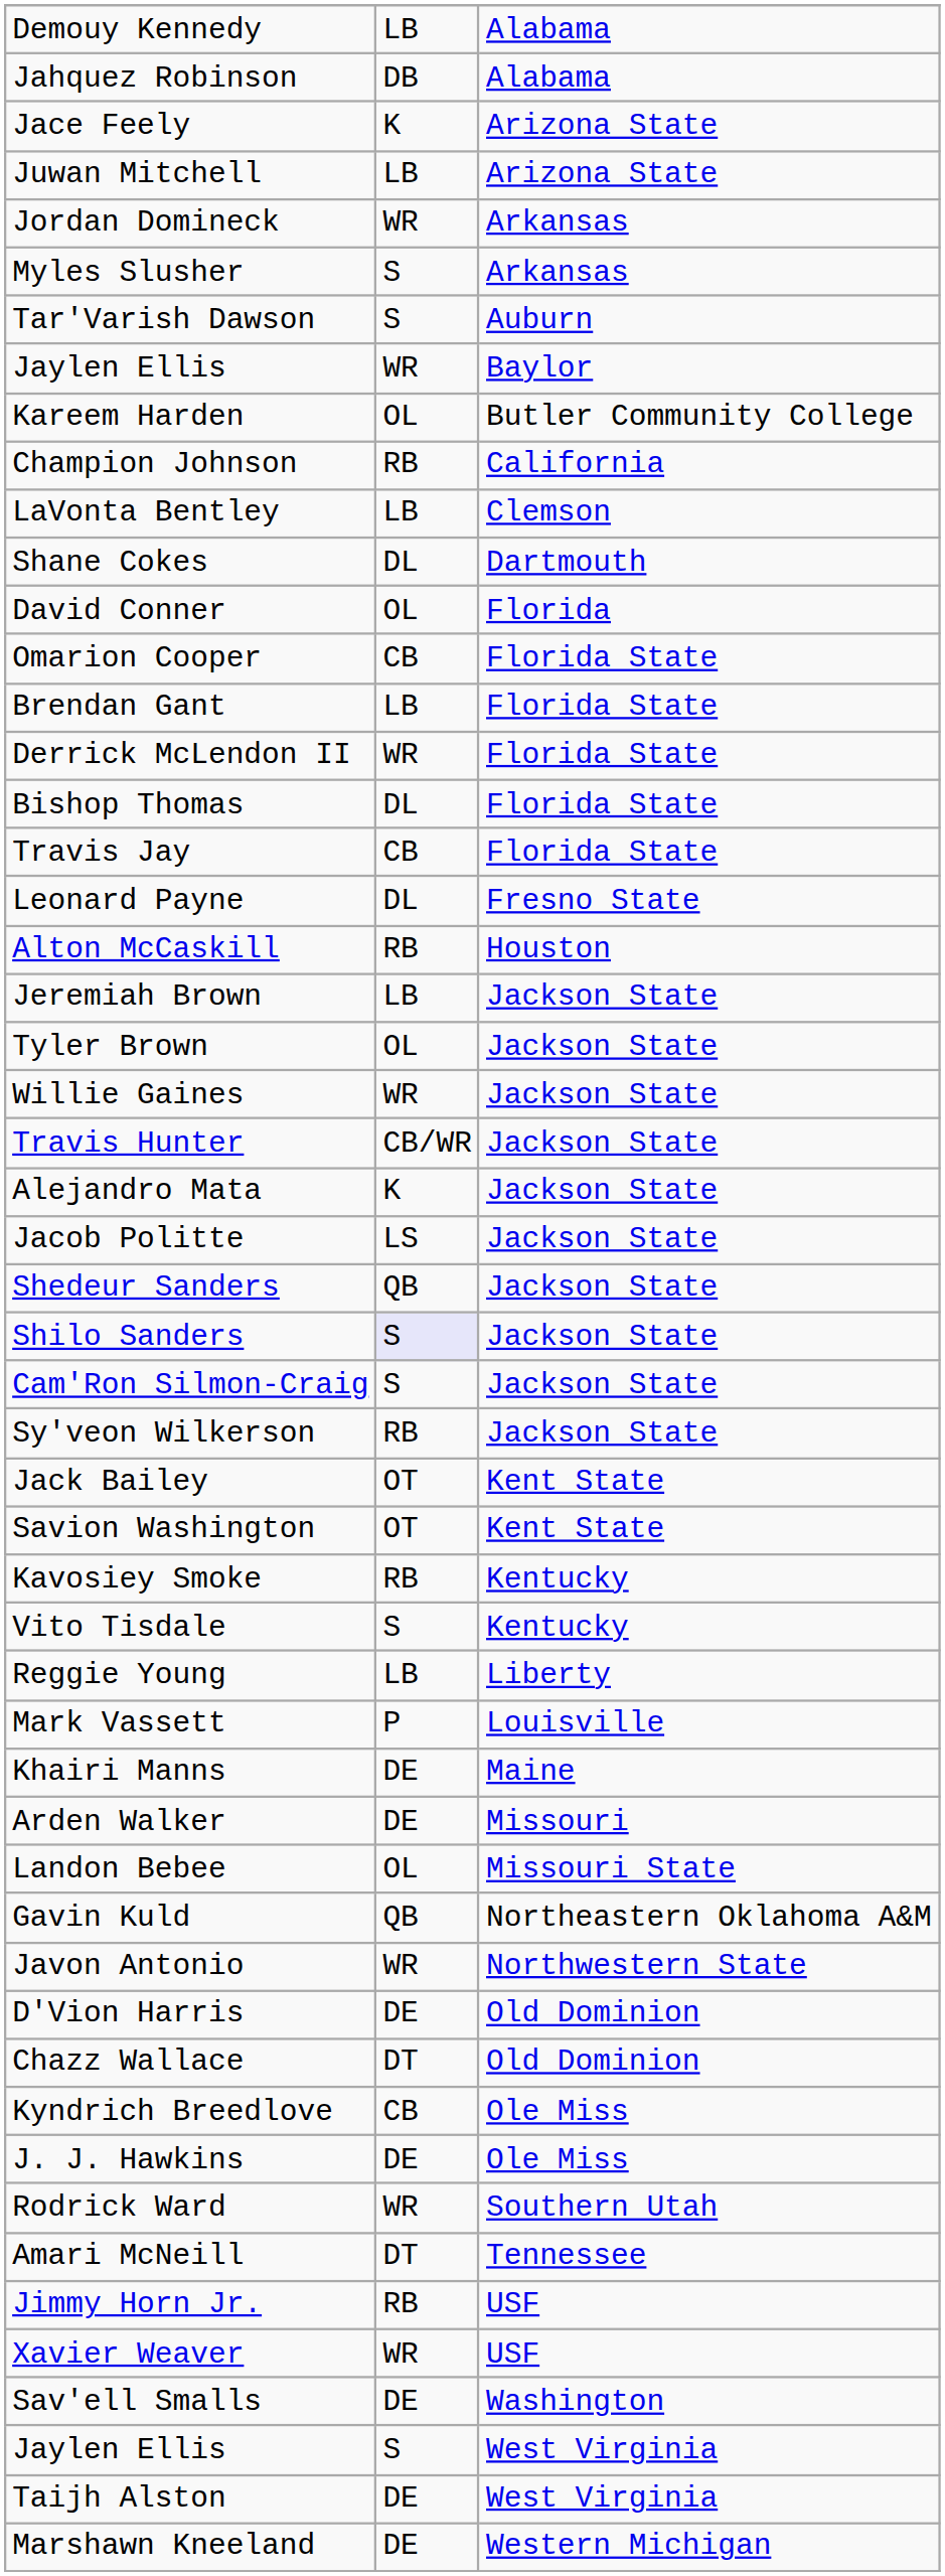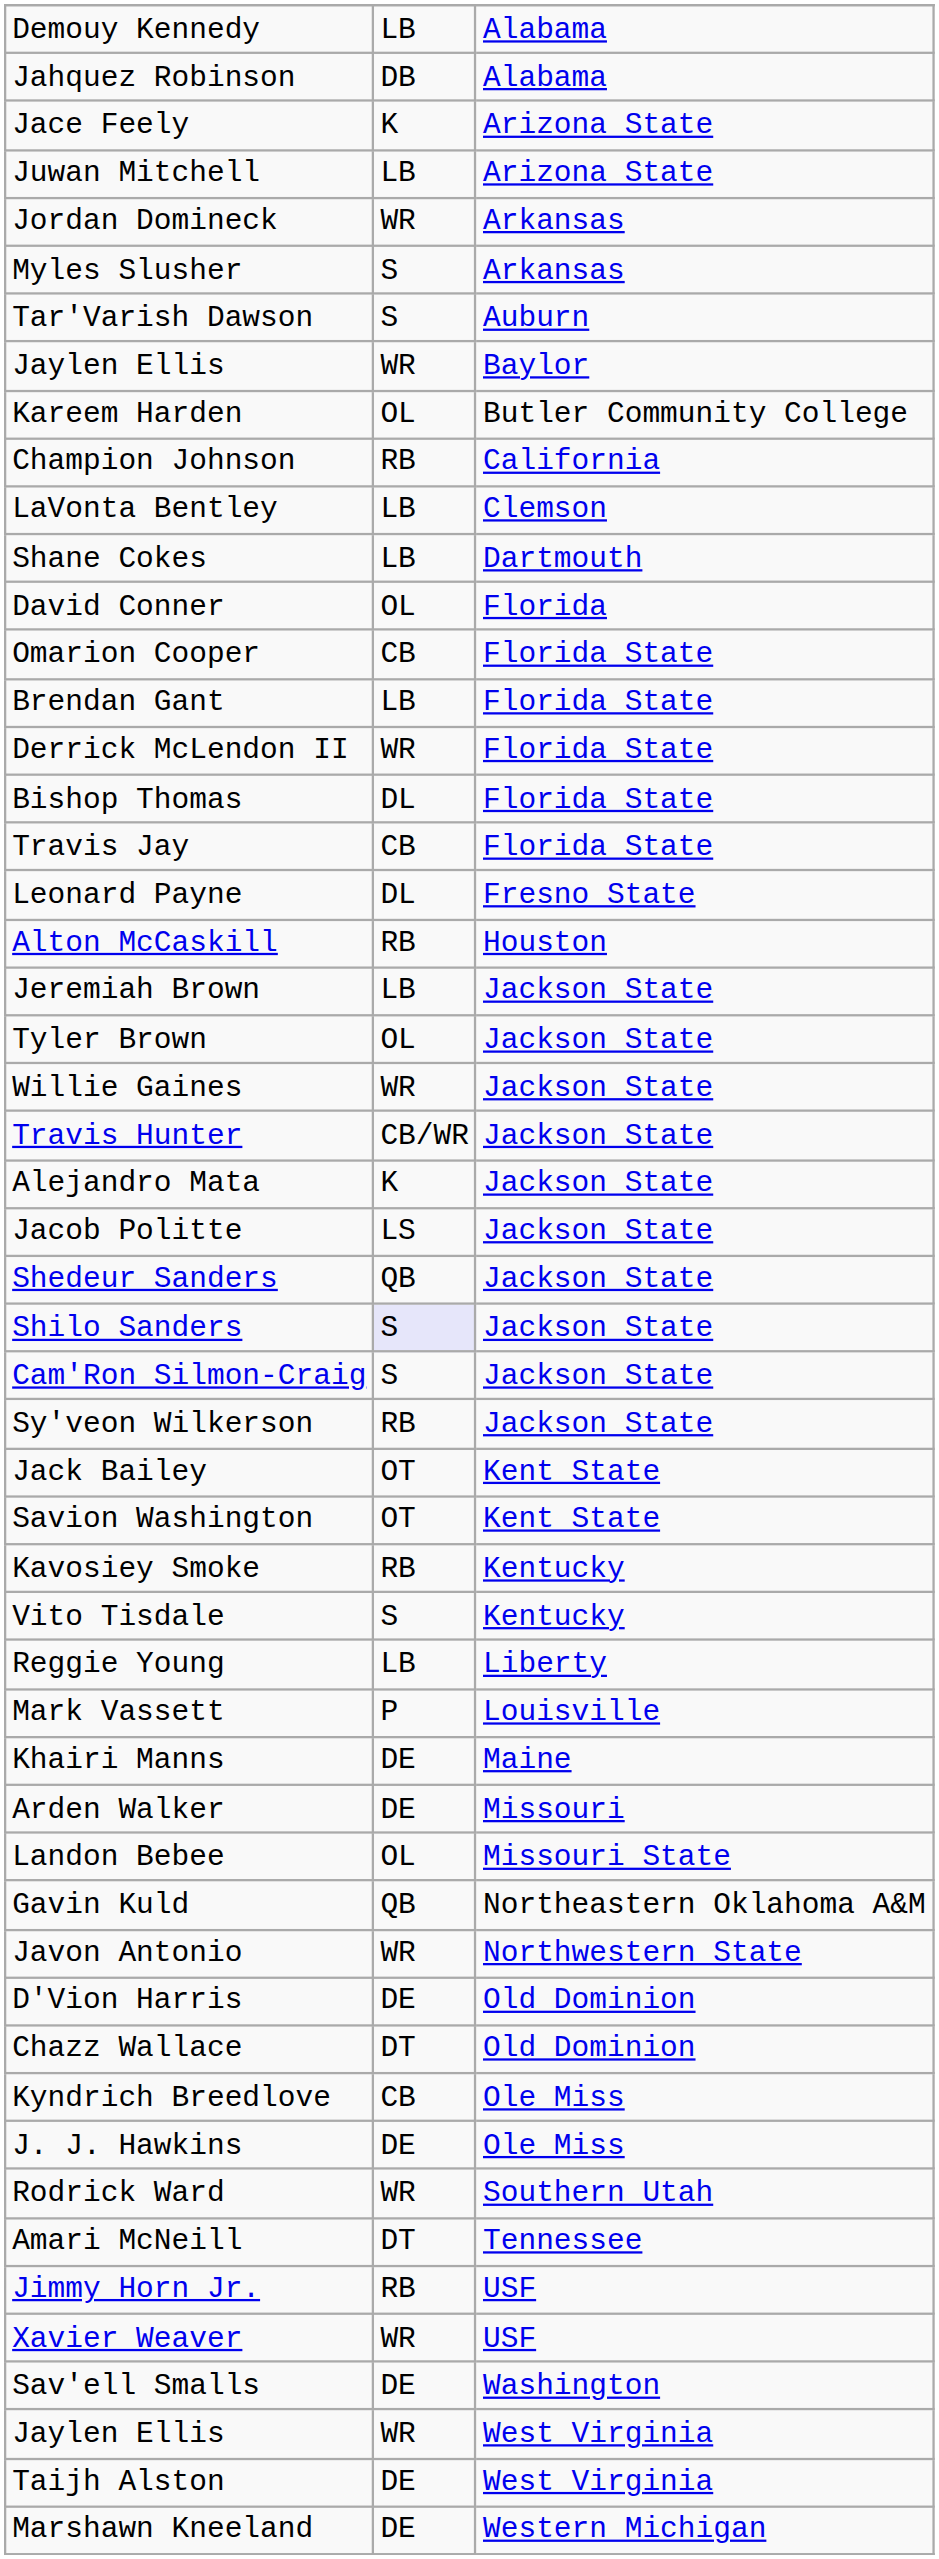Shane Cokes | column 2: DL -> LB
Jaylen Ellis / West Virginia | column 2: S -> WR
